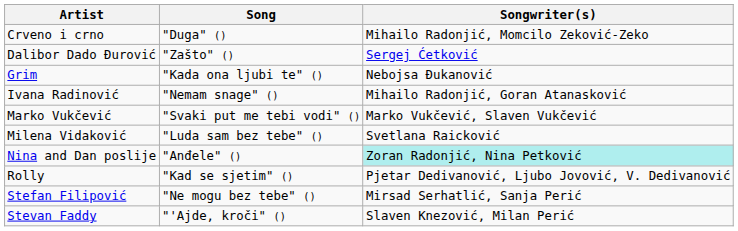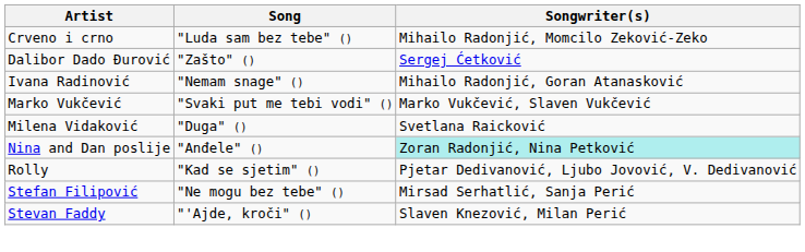Crveno i crno | Song: "Duga" () -> "Luda sam bez tebe" ()
- row: Grim | "Kada ona ljubi te" () | Nebojsa Đukanović
Milena Vidaković | Song: "Luda sam bez tebe" () -> "Duga" ()
